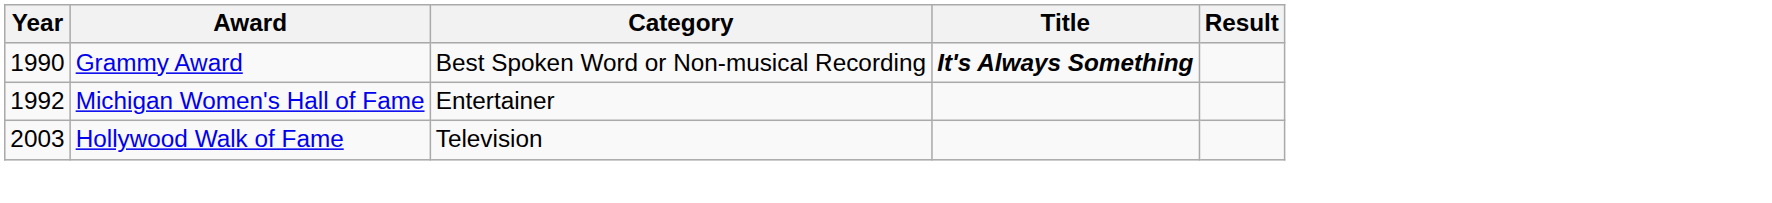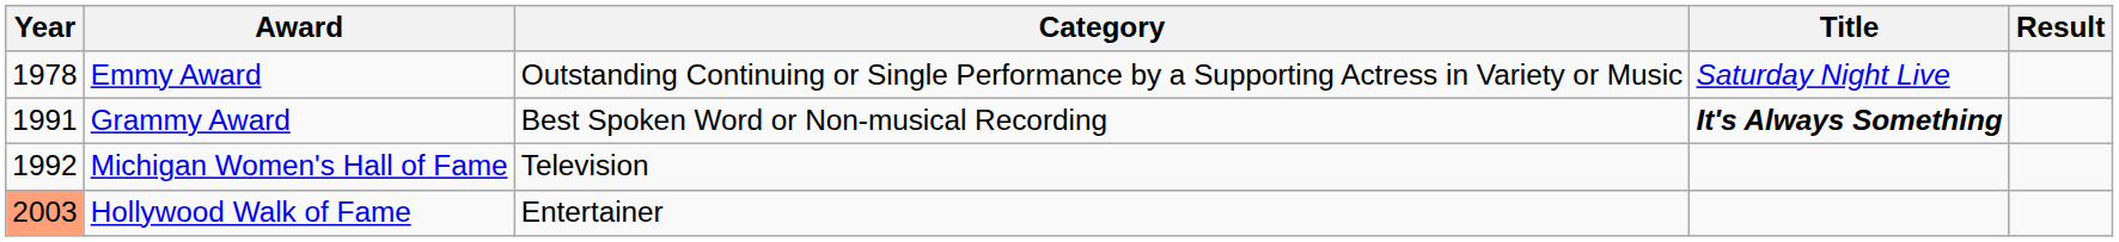+ row: 1978 | Emmy Award | Outstanding Continuing or Single Performance by a Supporting Actress in Variety or Music | Saturday Night Live
Grammy Award | Year: 1990 -> 1991
Michigan Women's Hall of Fame | Category: Entertainer -> Television
Hollywood Walk of Fame | Year: no background -> lightsalmon background
Hollywood Walk of Fame | Category: Television -> Entertainer
